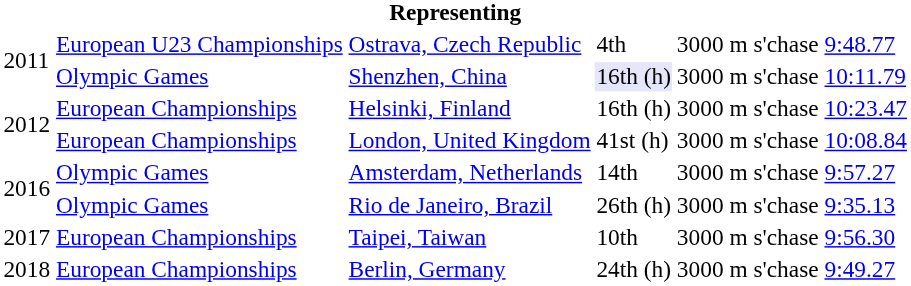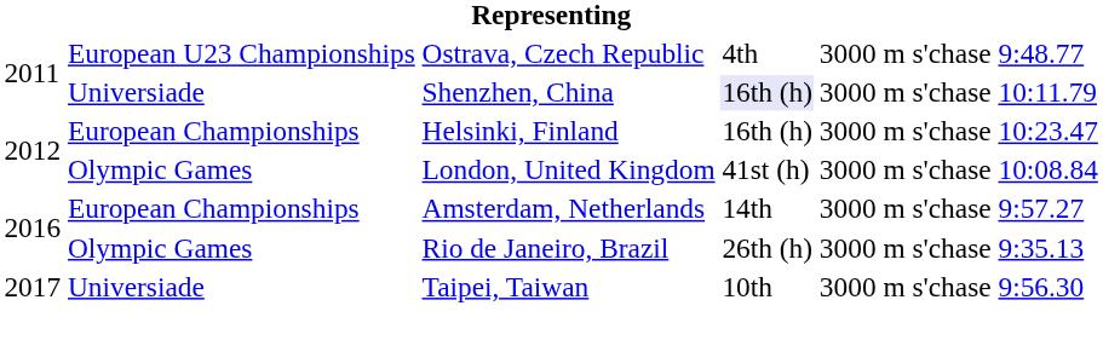Shenzhen, China | column 2: Olympic Games -> Universiade
London, United Kingdom | column 2: European Championships -> Olympic Games
Amsterdam, Netherlands | column 2: Olympic Games -> European Championships
Taipei, Taiwan | column 2: European Championships -> Universiade
- row: 2018 | European Championships | Berlin, Germany | 24th (h) | 3000 m s'chase | 9:49.27
